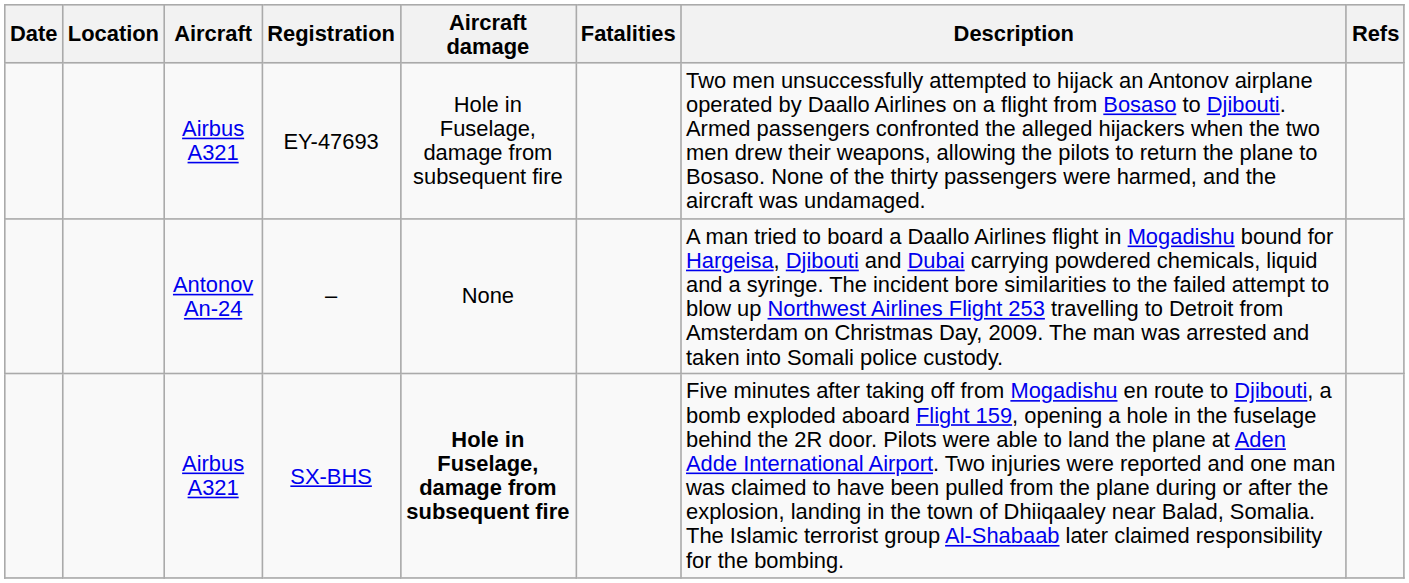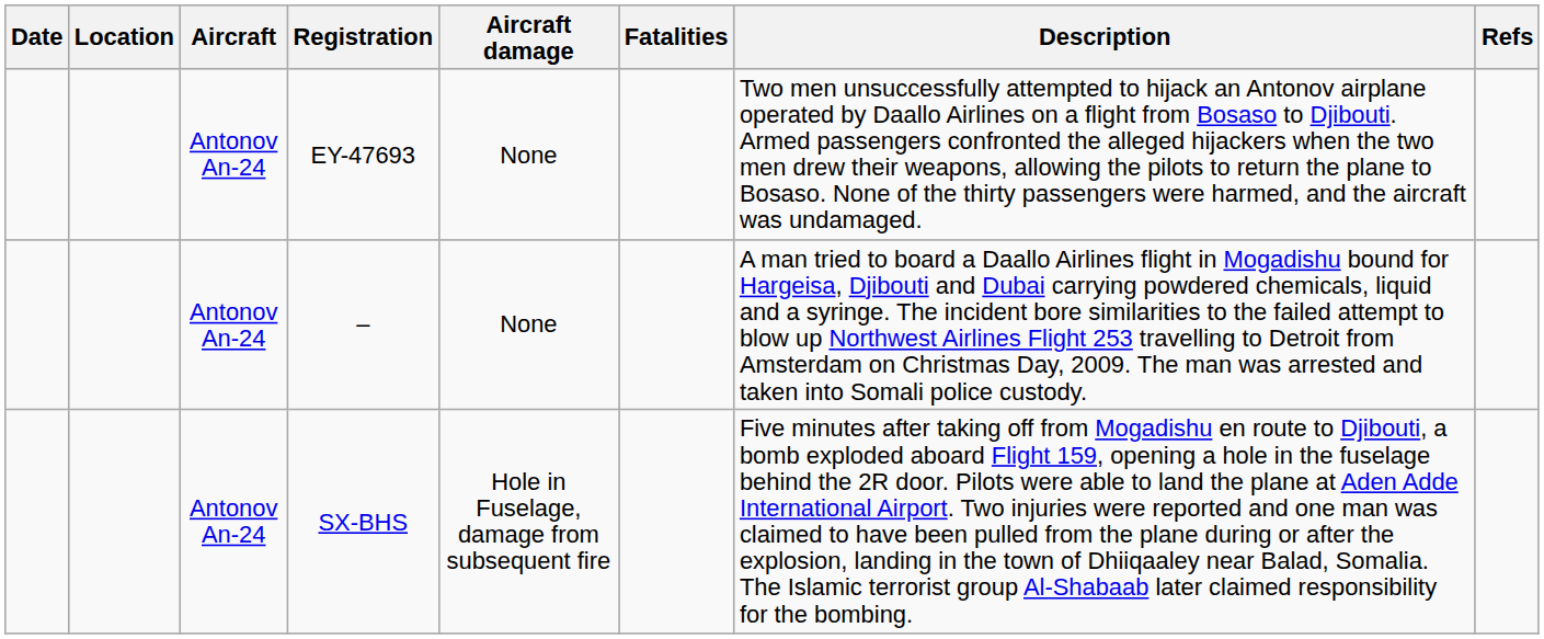EY-47693 | Aircraft: Airbus A321 -> Antonov An-24
EY-47693 | Aircraft damage: Hole in Fuselage, damage from subsequent fire -> None
SX-BHS | Aircraft: Airbus A321 -> Antonov An-24
SX-BHS | Aircraft damage: bold -> normal
